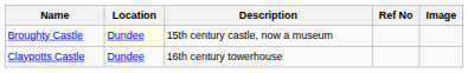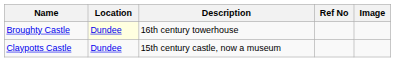Broughty Castle | Description: 15th century castle, now a museum -> 16th century towerhouse
Claypotts Castle | Description: 16th century towerhouse -> 15th century castle, now a museum
